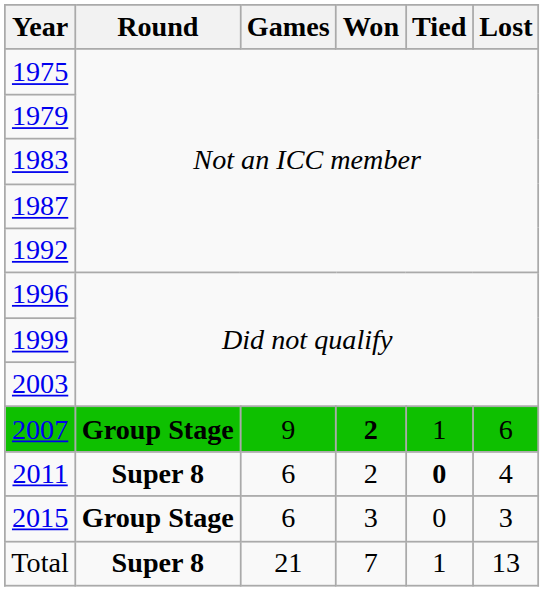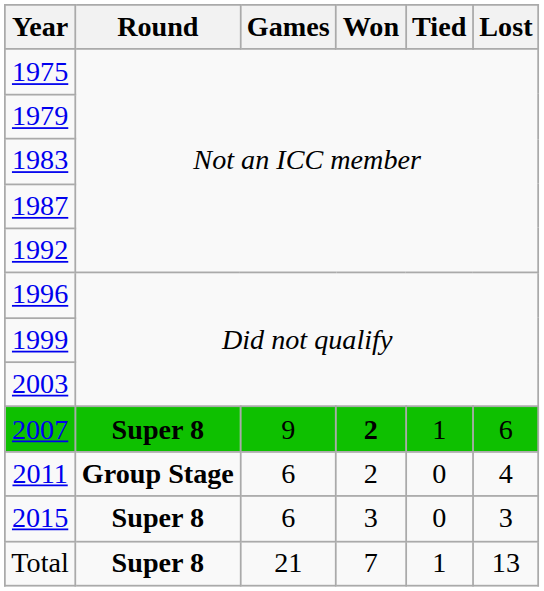2007 | Round: Group Stage -> Super 8
2011 | Round: Super 8 -> Group Stage
2011 | Tied: bold -> normal
2015 | Round: Group Stage -> Super 8
